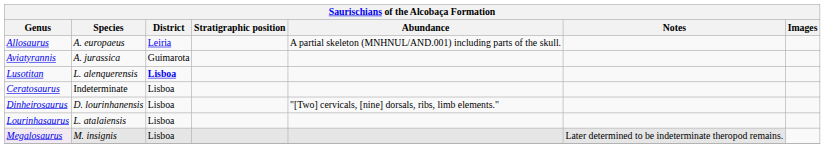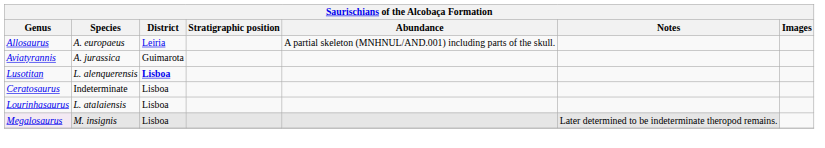- row: Dinheirosaurus | D. lourinhanensis | Lisboa | "[Two] cervicals, [nine] dorsals, ribs, limb elements."
